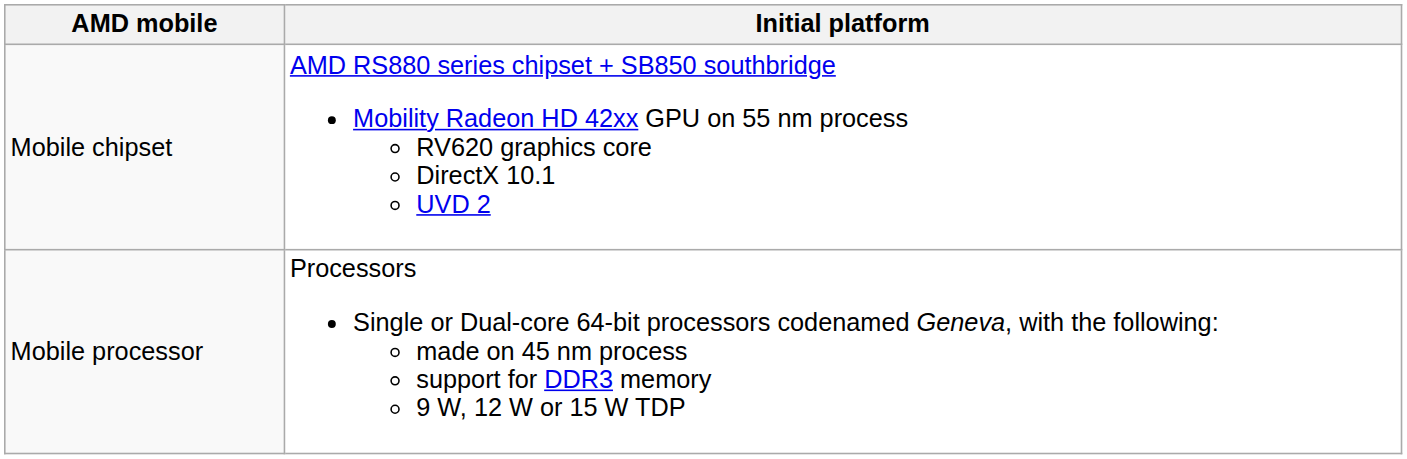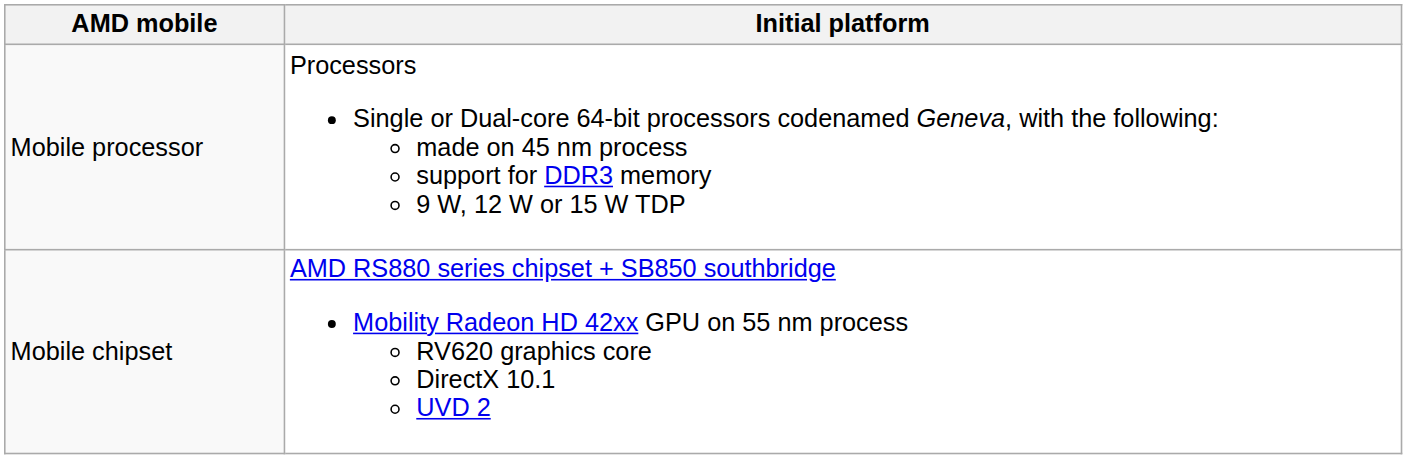rows swapped: Mobile processor <-> Mobile chipset
